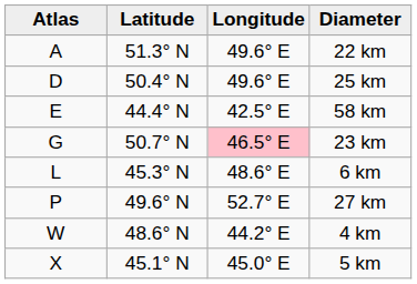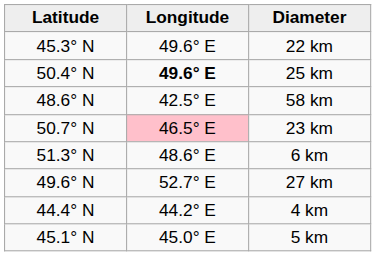- column: Atlas | A | D | E | G | L | P | W | X
22 km | Latitude: 51.3° N -> 45.3° N
25 km | Longitude: normal -> bold
58 km | Latitude: 44.4° N -> 48.6° N
6 km | Latitude: 45.3° N -> 51.3° N
4 km | Latitude: 48.6° N -> 44.4° N
